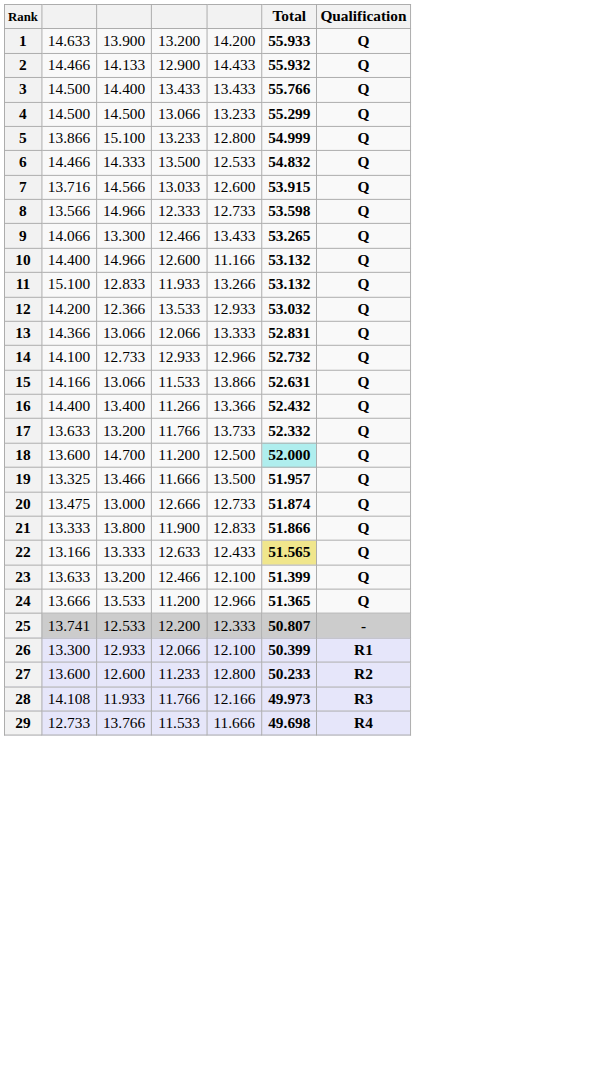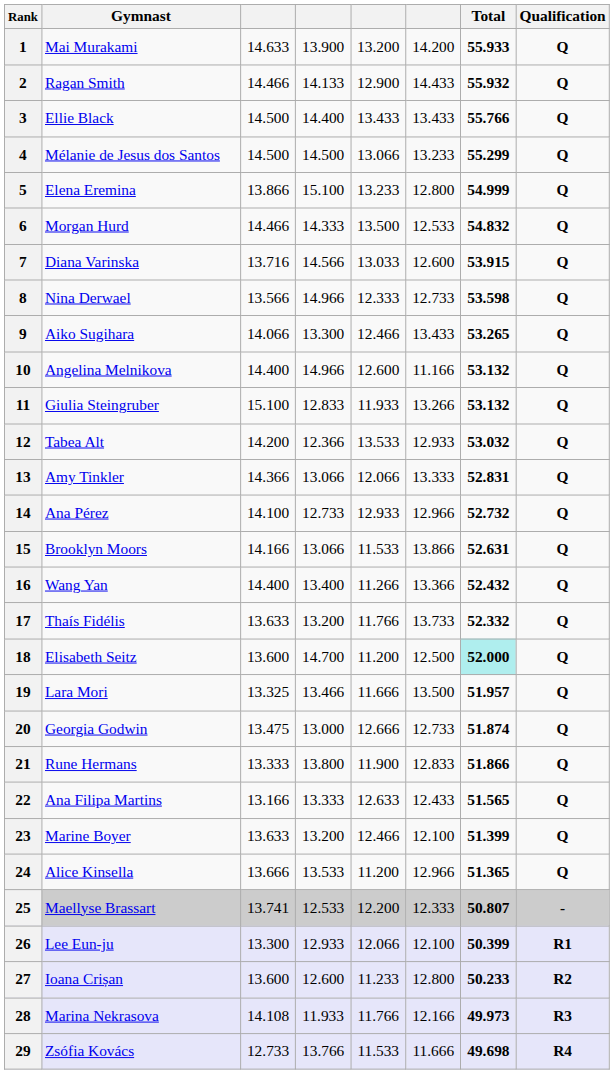+ column: Gymnast | Mai Murakami | Ragan Smith | Ellie Black | Mélanie de Jesus dos Santos | Elena Eremina | Morgan Hurd | Diana Varinska | Nina Derwael | Aiko Sugihara | Angelina Melnikova | Giulia Steingruber | Tabea Alt | Amy Tinkler | Ana Pérez | Brooklyn Moors | Wang Yan | Thaís Fidélis | Elisabeth Seitz | Lara Mori | Georgia Godwin | Rune Hermans | Ana Filipa Martins | Marine Boyer | Alice Kinsella | Maellyse Brassart | Lee Eun-ju | Ioana Crișan | Marina Nekrasova | Zsófia Kovács
22 | Total: khaki background -> no background
